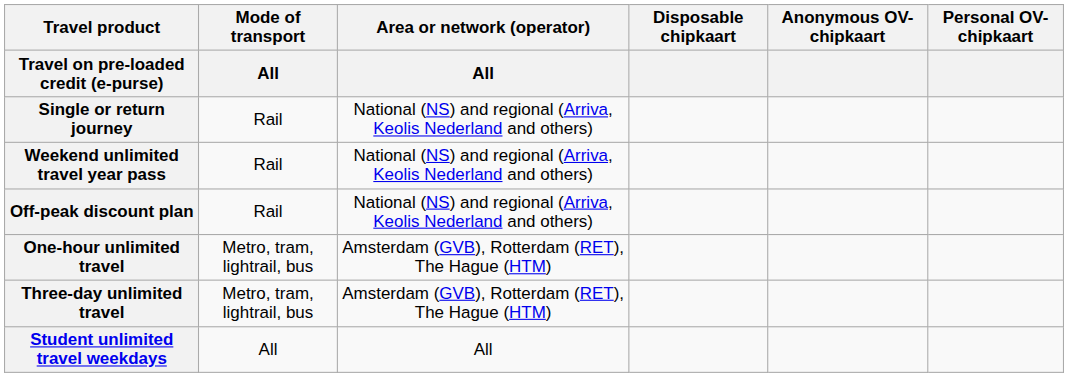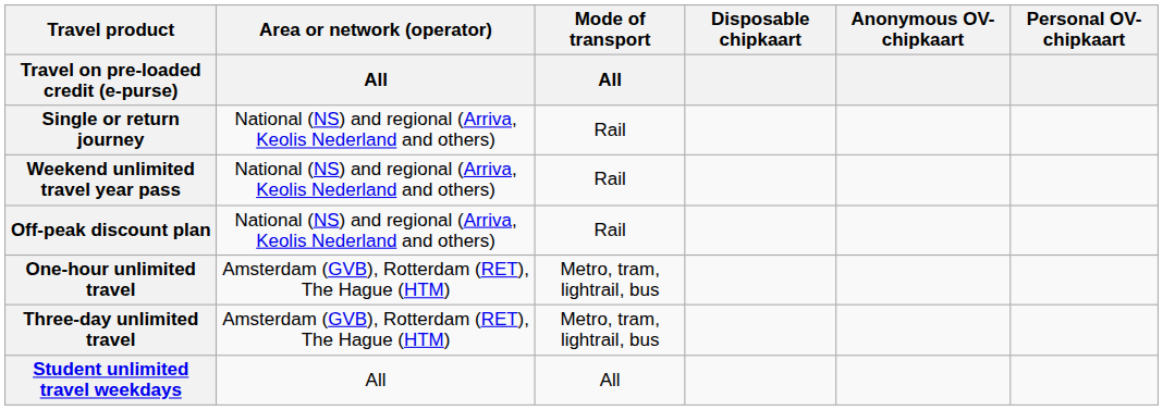columns swapped: Mode of transport / All <-> Area or network (operator) / All
